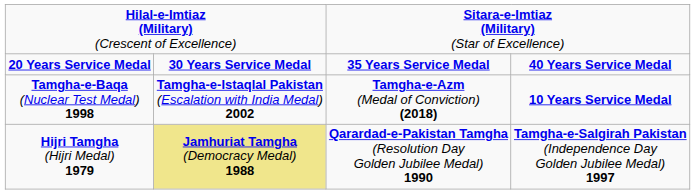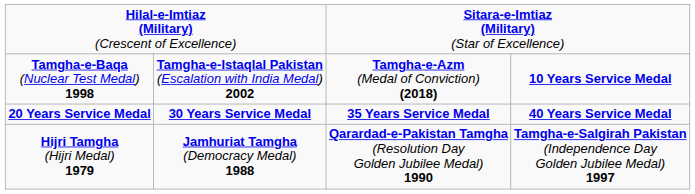rows swapped: Tamgha-e-Baqa (Nuclear Test Medal) 1998 <-> 20 Years Service Medal
Hijri Tamgha (Hijri Medal) 1979 | column 2: khaki background -> no background
